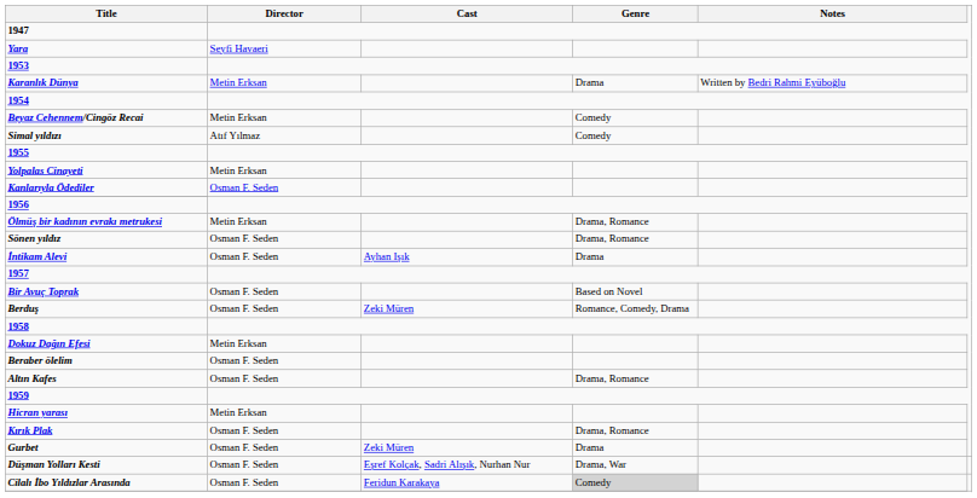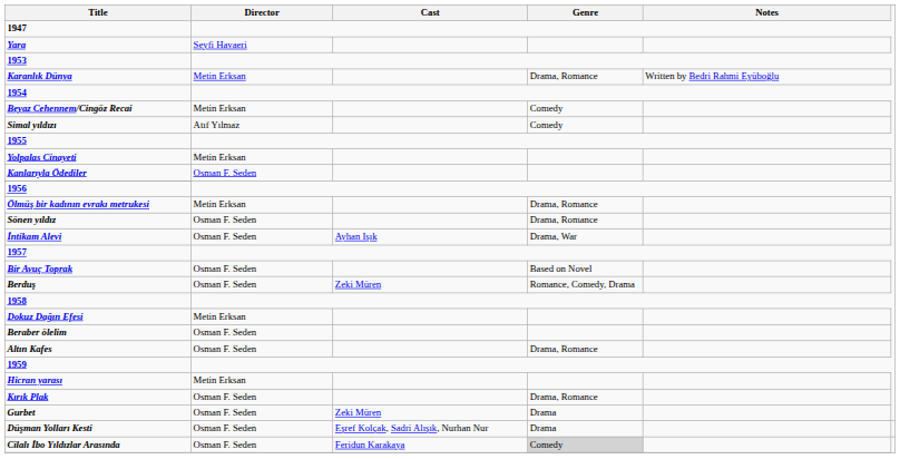Karanlık Dünya | Genre: Drama -> Drama, Romance
İntikam Alevi | Genre: Drama -> Drama, War
Düşman Yolları Kesti | Genre: Drama, War -> Drama
